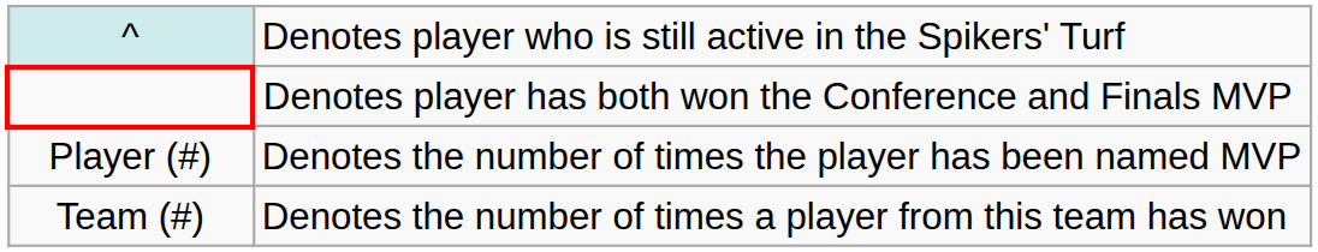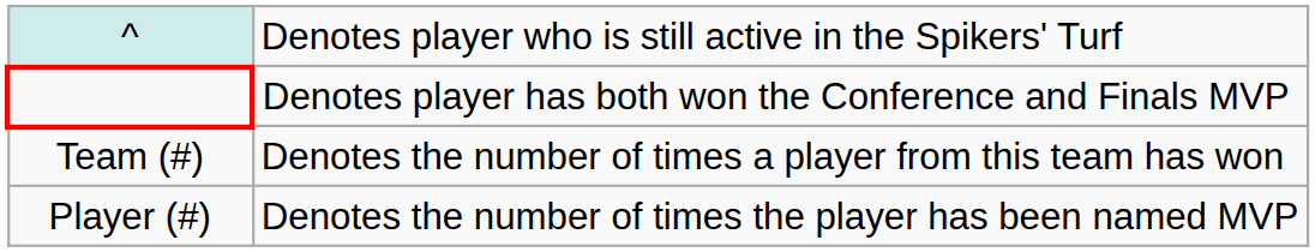rows swapped: Player (#) <-> Team (#)
